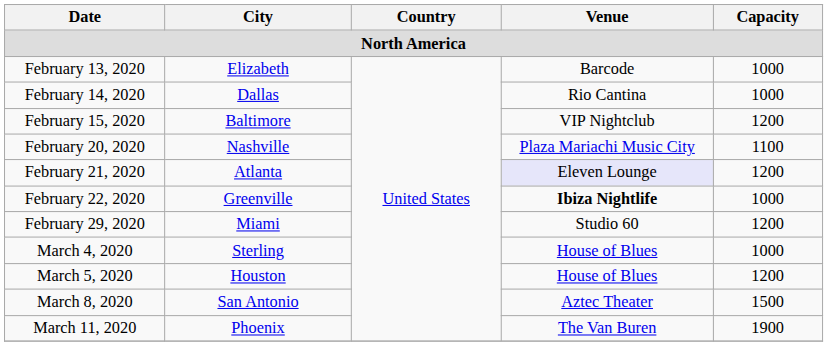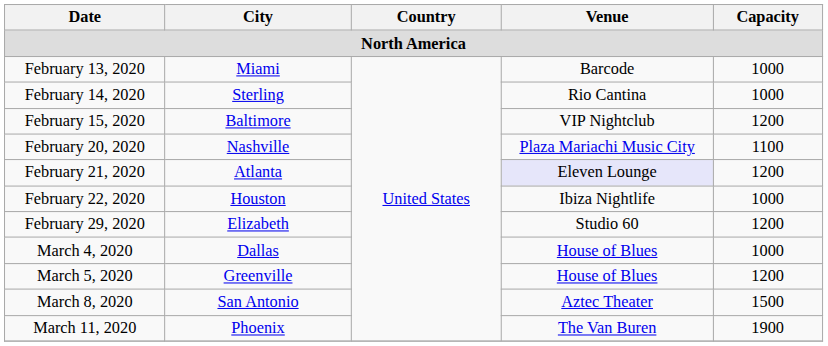February 13, 2020 | City: Elizabeth -> Miami
February 14, 2020 | City: Dallas -> Sterling
February 22, 2020 | City: Greenville -> Houston
February 22, 2020 | Venue: bold -> normal
February 29, 2020 | City: Miami -> Elizabeth
March 4, 2020 | City: Sterling -> Dallas
March 5, 2020 | City: Houston -> Greenville
